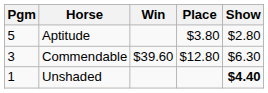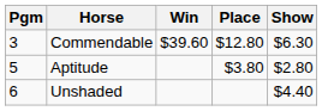rows swapped: Commendable <-> Aptitude
Unshaded | Pgm: 1 -> 6
Unshaded | Show: bold -> normal
